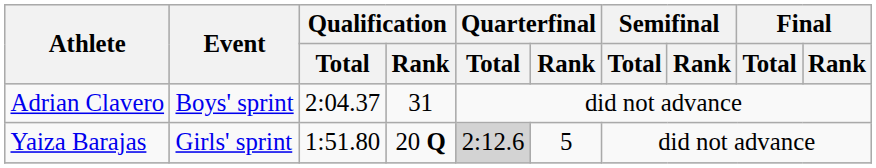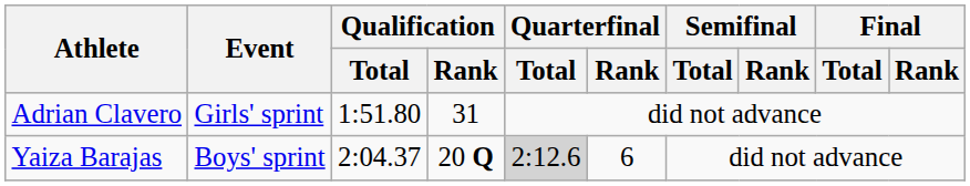Adrian Clavero | Event: Boys' sprint -> Girls' sprint
Adrian Clavero | Qualification / Total: 2:04.37 -> 1:51.80
Yaiza Barajas | Event: Girls' sprint -> Boys' sprint
Yaiza Barajas | Qualification / Total: 1:51.80 -> 2:04.37
Yaiza Barajas | Quarterfinal / Rank: 5 -> 6
